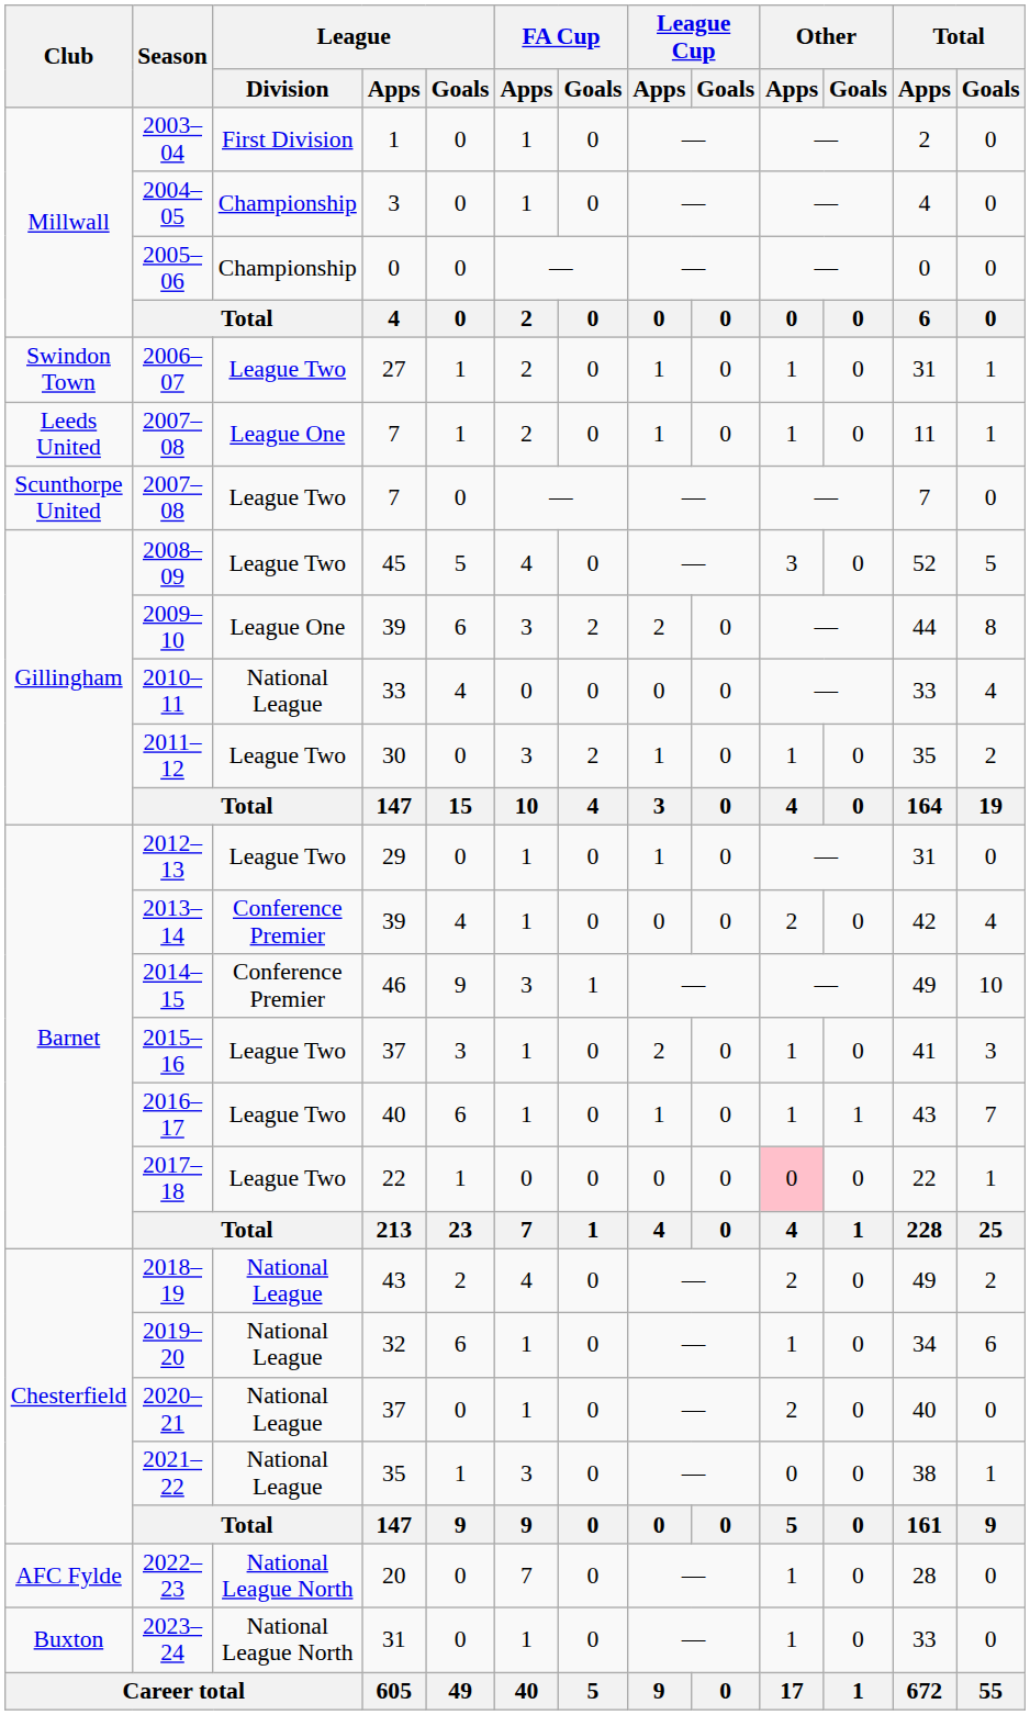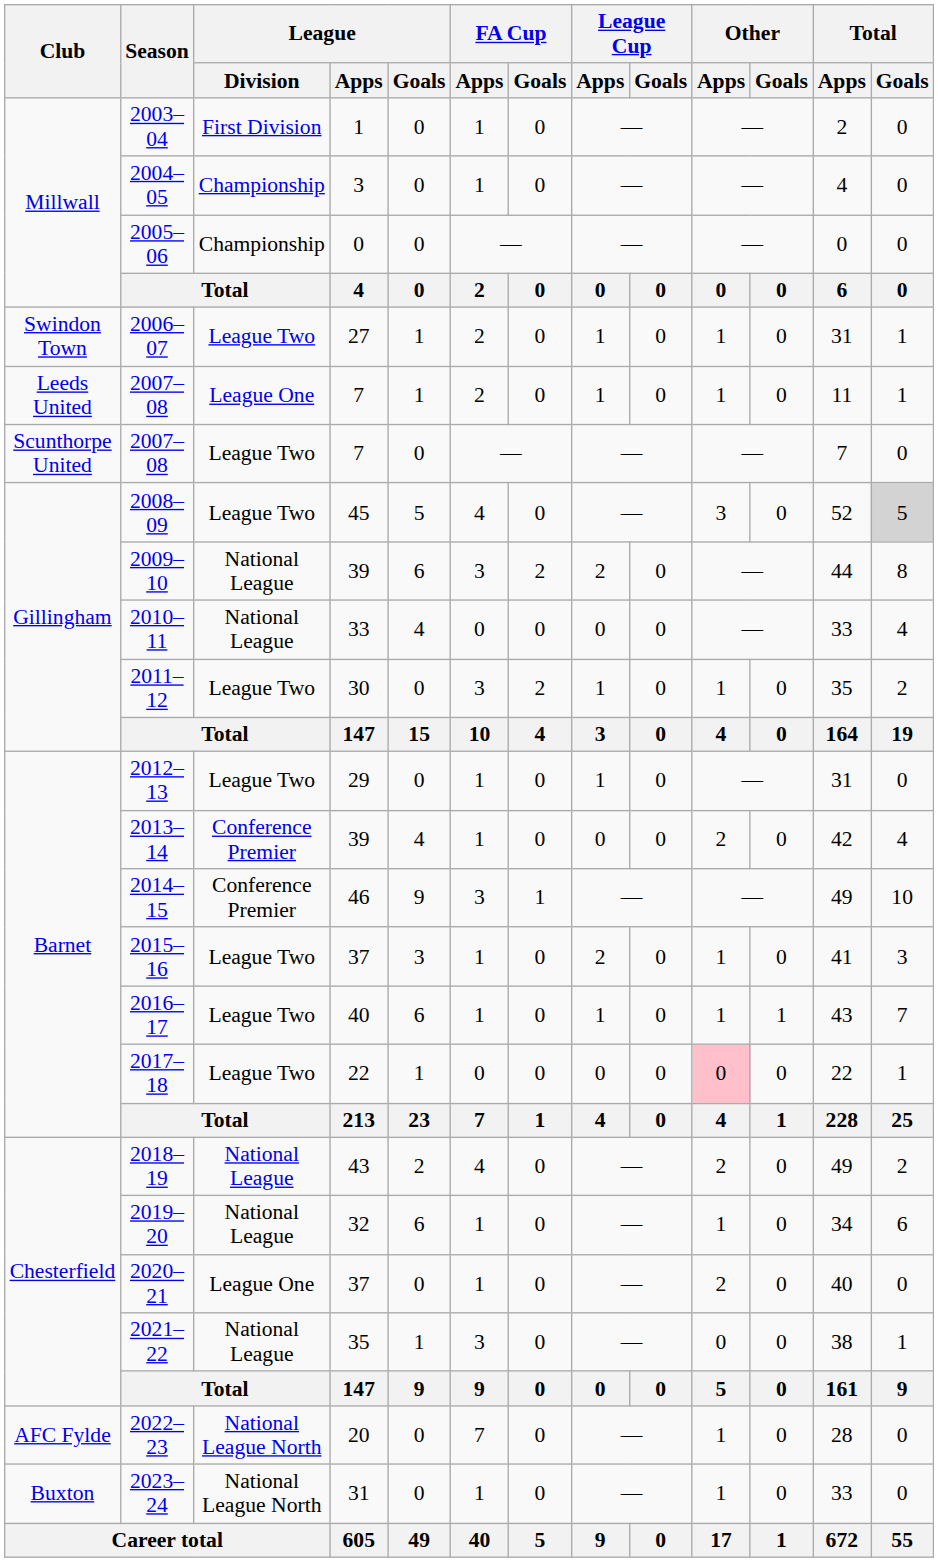2008–09 | Total / Goals: no background -> lightgrey background
2009–10 | League / Division: League One -> National League
2020–21 | League / Division: National League -> League One
